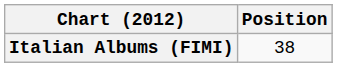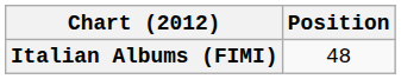Italian Albums (FIMI) | Position: 38 -> 48
